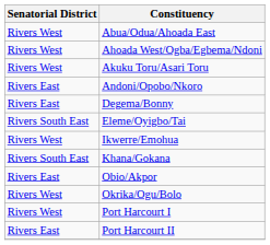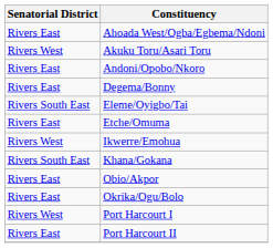- row: Rivers West | Abua/Odua/Ahoada East
Ahoada West/Ogba/Egbema/Ndoni | Senatorial District: Rivers West -> Rivers East
+ row: Rivers East | Etche/Omuma
Okrika/Ogu/Bolo | Senatorial District: Rivers West -> Rivers East
